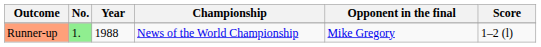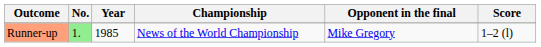Runner-up | Year: 1988 -> 1985
